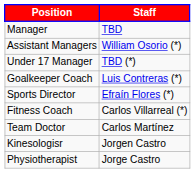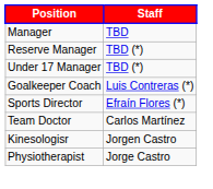- row: Assistant Managers | William Osorio (*)
+ row: Reserve Manager | TBD (*)
- row: Fitness Coach | Carlos Villarreal (*)
